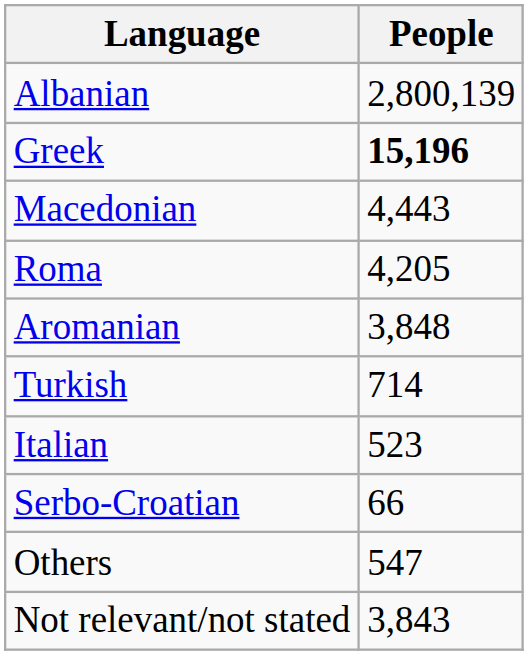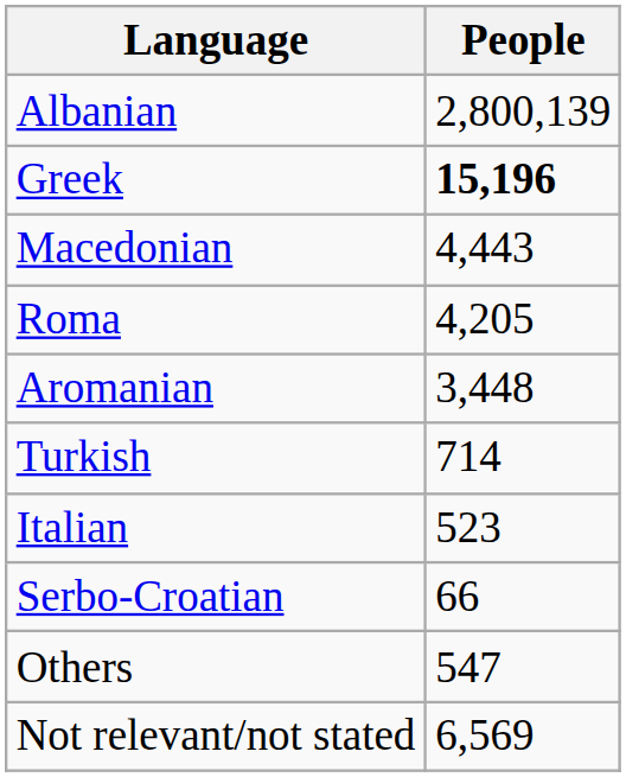Aromanian | People: 3,848 -> 3,448
Not relevant/not stated | People: 3,843 -> 6,569
